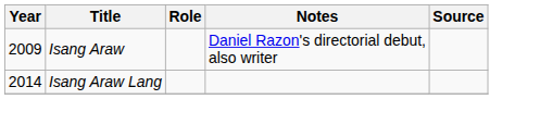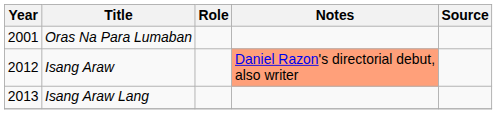+ row: 2001 | Oras Na Para Lumaban
Isang Araw | Year: 2009 -> 2012
Isang Araw | Notes: no background -> lightsalmon background
Isang Araw Lang | Year: 2014 -> 2013
